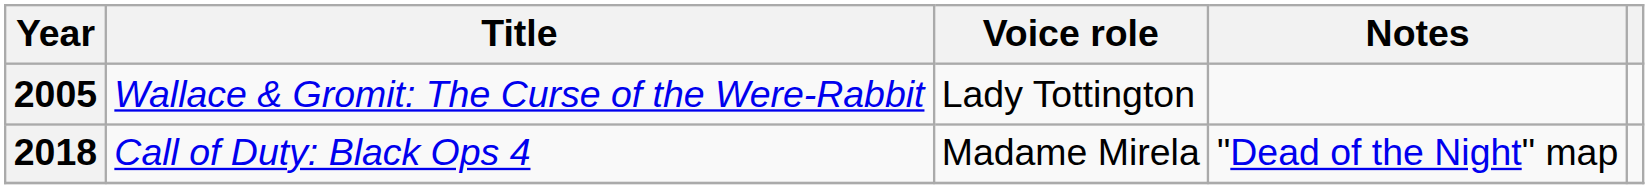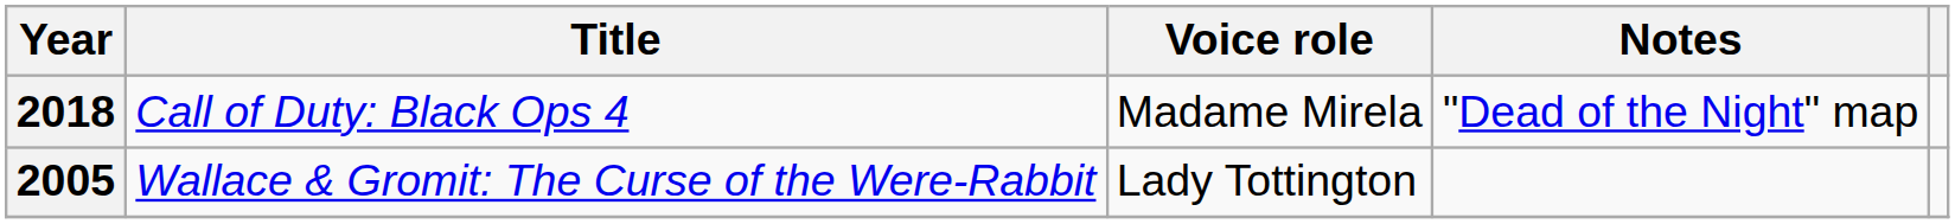rows swapped: 2005 <-> 2018
